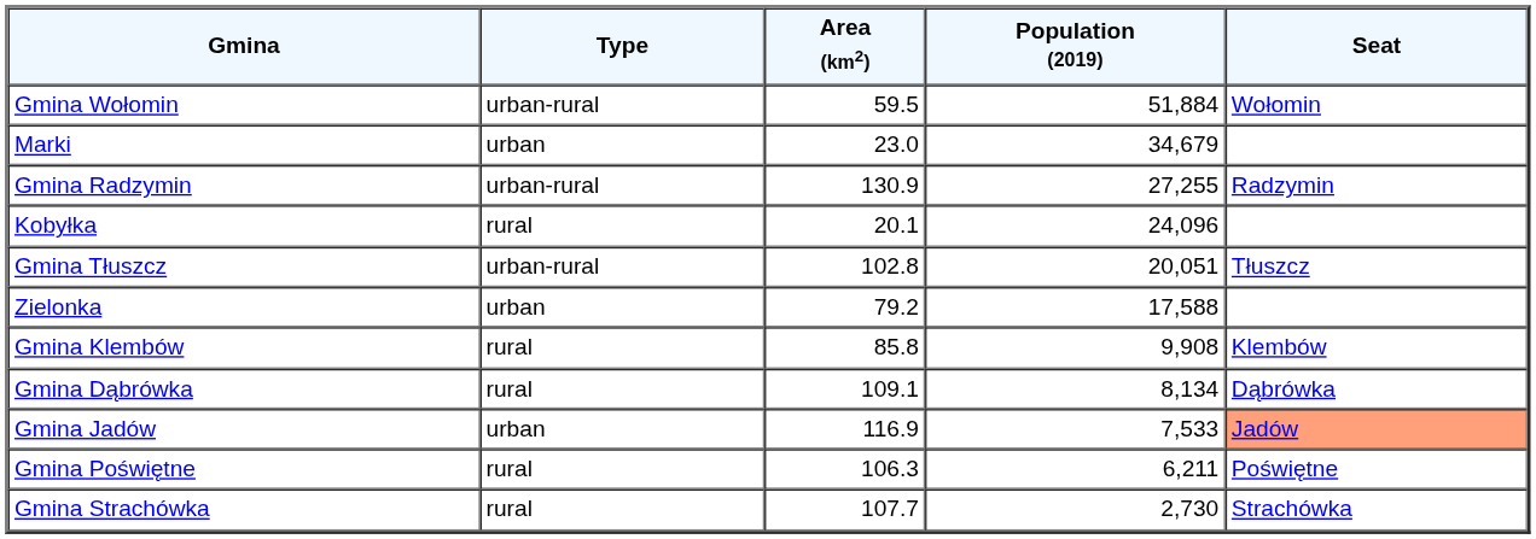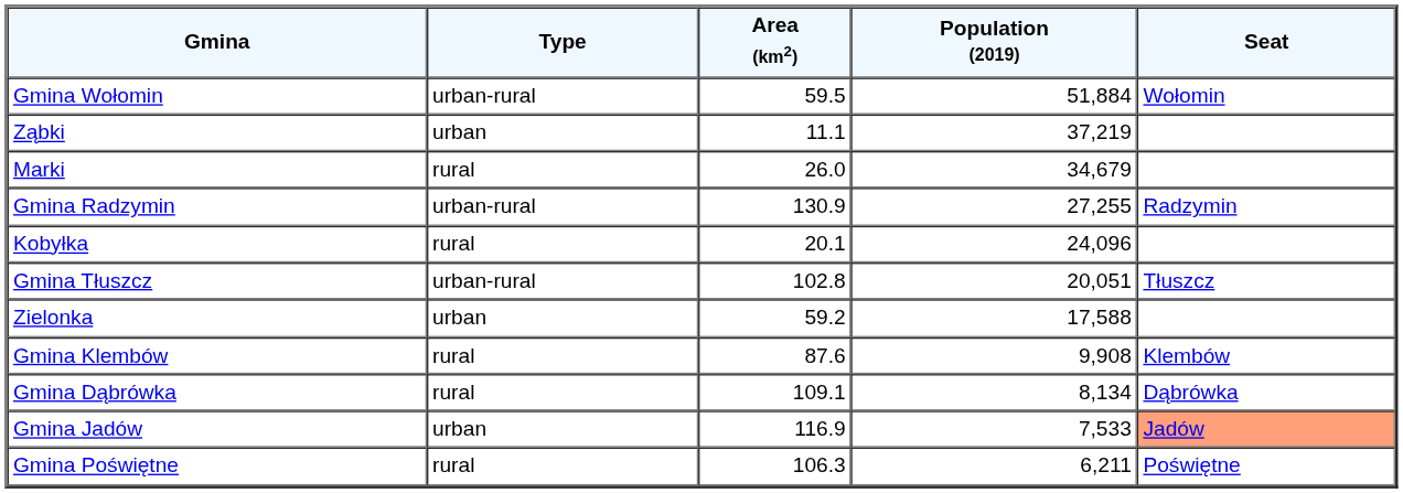+ row: Ząbki | urban | 11.1 | 37,219
Marki | Type: urban -> rural
Marki | Area (km2): 23.0 -> 26.0
Zielonka | Area (km2): 79.2 -> 59.2
Gmina Klembów | Area (km2): 85.8 -> 87.6
- row: Gmina Strachówka | rural | 107.7 | 2,730 | Strachówka
